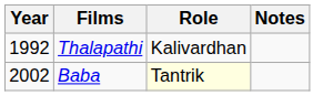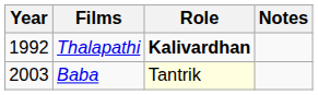Thalapathi | Role: normal -> bold
Baba | Year: 2002 -> 2003
